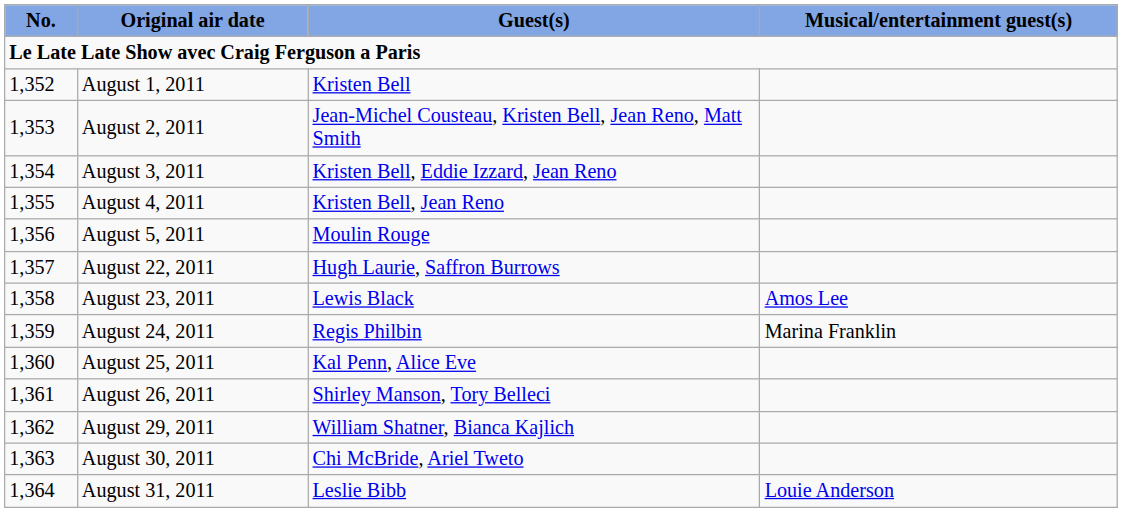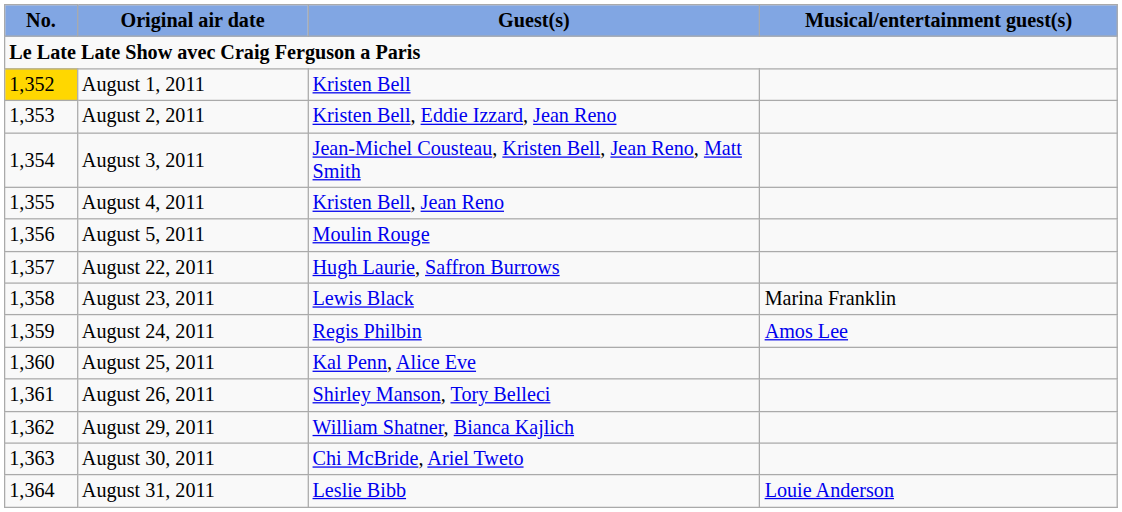August 1, 2011 | No.: no background -> gold background
August 2, 2011 | Guest(s): Jean-Michel Cousteau, Kristen Bell, Jean Reno, Matt Smith -> Kristen Bell, Eddie Izzard, Jean Reno
August 3, 2011 | Guest(s): Kristen Bell, Eddie Izzard, Jean Reno -> Jean-Michel Cousteau, Kristen Bell, Jean Reno, Matt Smith
August 23, 2011 | Musical/entertainment guest(s): Amos Lee -> Marina Franklin
August 24, 2011 | Musical/entertainment guest(s): Marina Franklin -> Amos Lee
